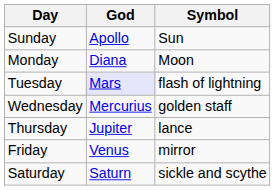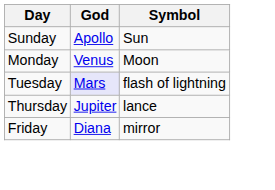Monday | God: Diana -> Venus
- row: Wednesday | Mercurius | golden staff
Friday | God: Venus -> Diana
- row: Saturday | Saturn | sickle and scythe
